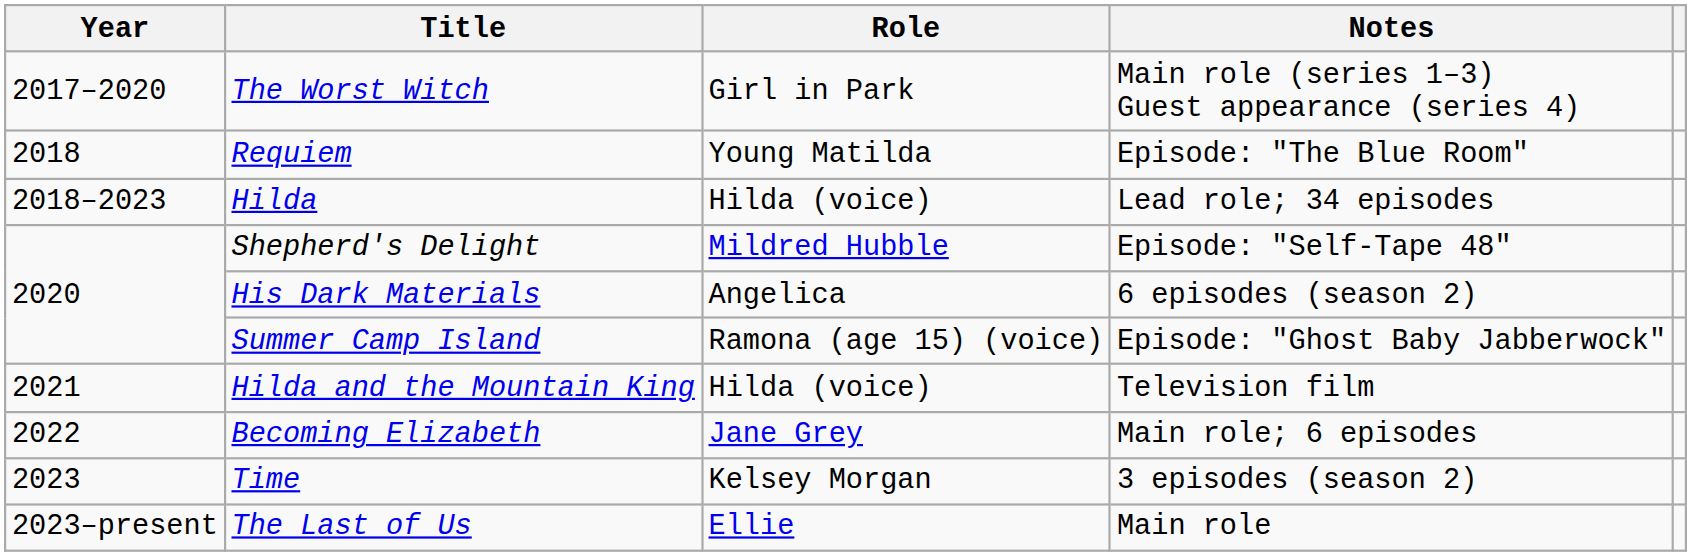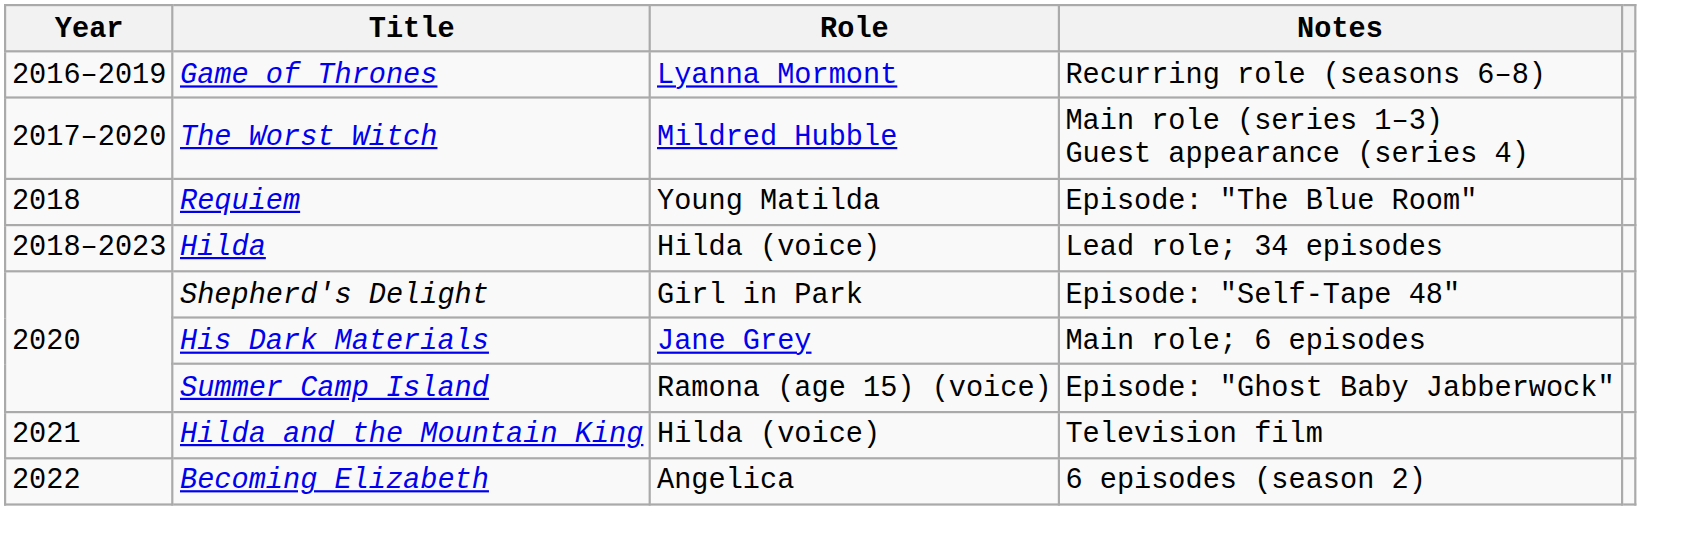+ row: 2016–2019 | Game of Thrones | Lyanna Mormont | Recurring role (seasons 6–8)
The Worst Witch | Role: Girl in Park -> Mildred Hubble
Shepherd's Delight | Role: Mildred Hubble -> Girl in Park
His Dark Materials | Role: Angelica -> Jane Grey
His Dark Materials | Notes: 6 episodes (season 2) -> Main role; 6 episodes
Becoming Elizabeth | Role: Jane Grey -> Angelica
Becoming Elizabeth | Notes: Main role; 6 episodes -> 6 episodes (season 2)
- row: 2023 | Time | Kelsey Morgan | 3 episodes (season 2)
- row: 2023–present | The Last of Us | Ellie | Main role
